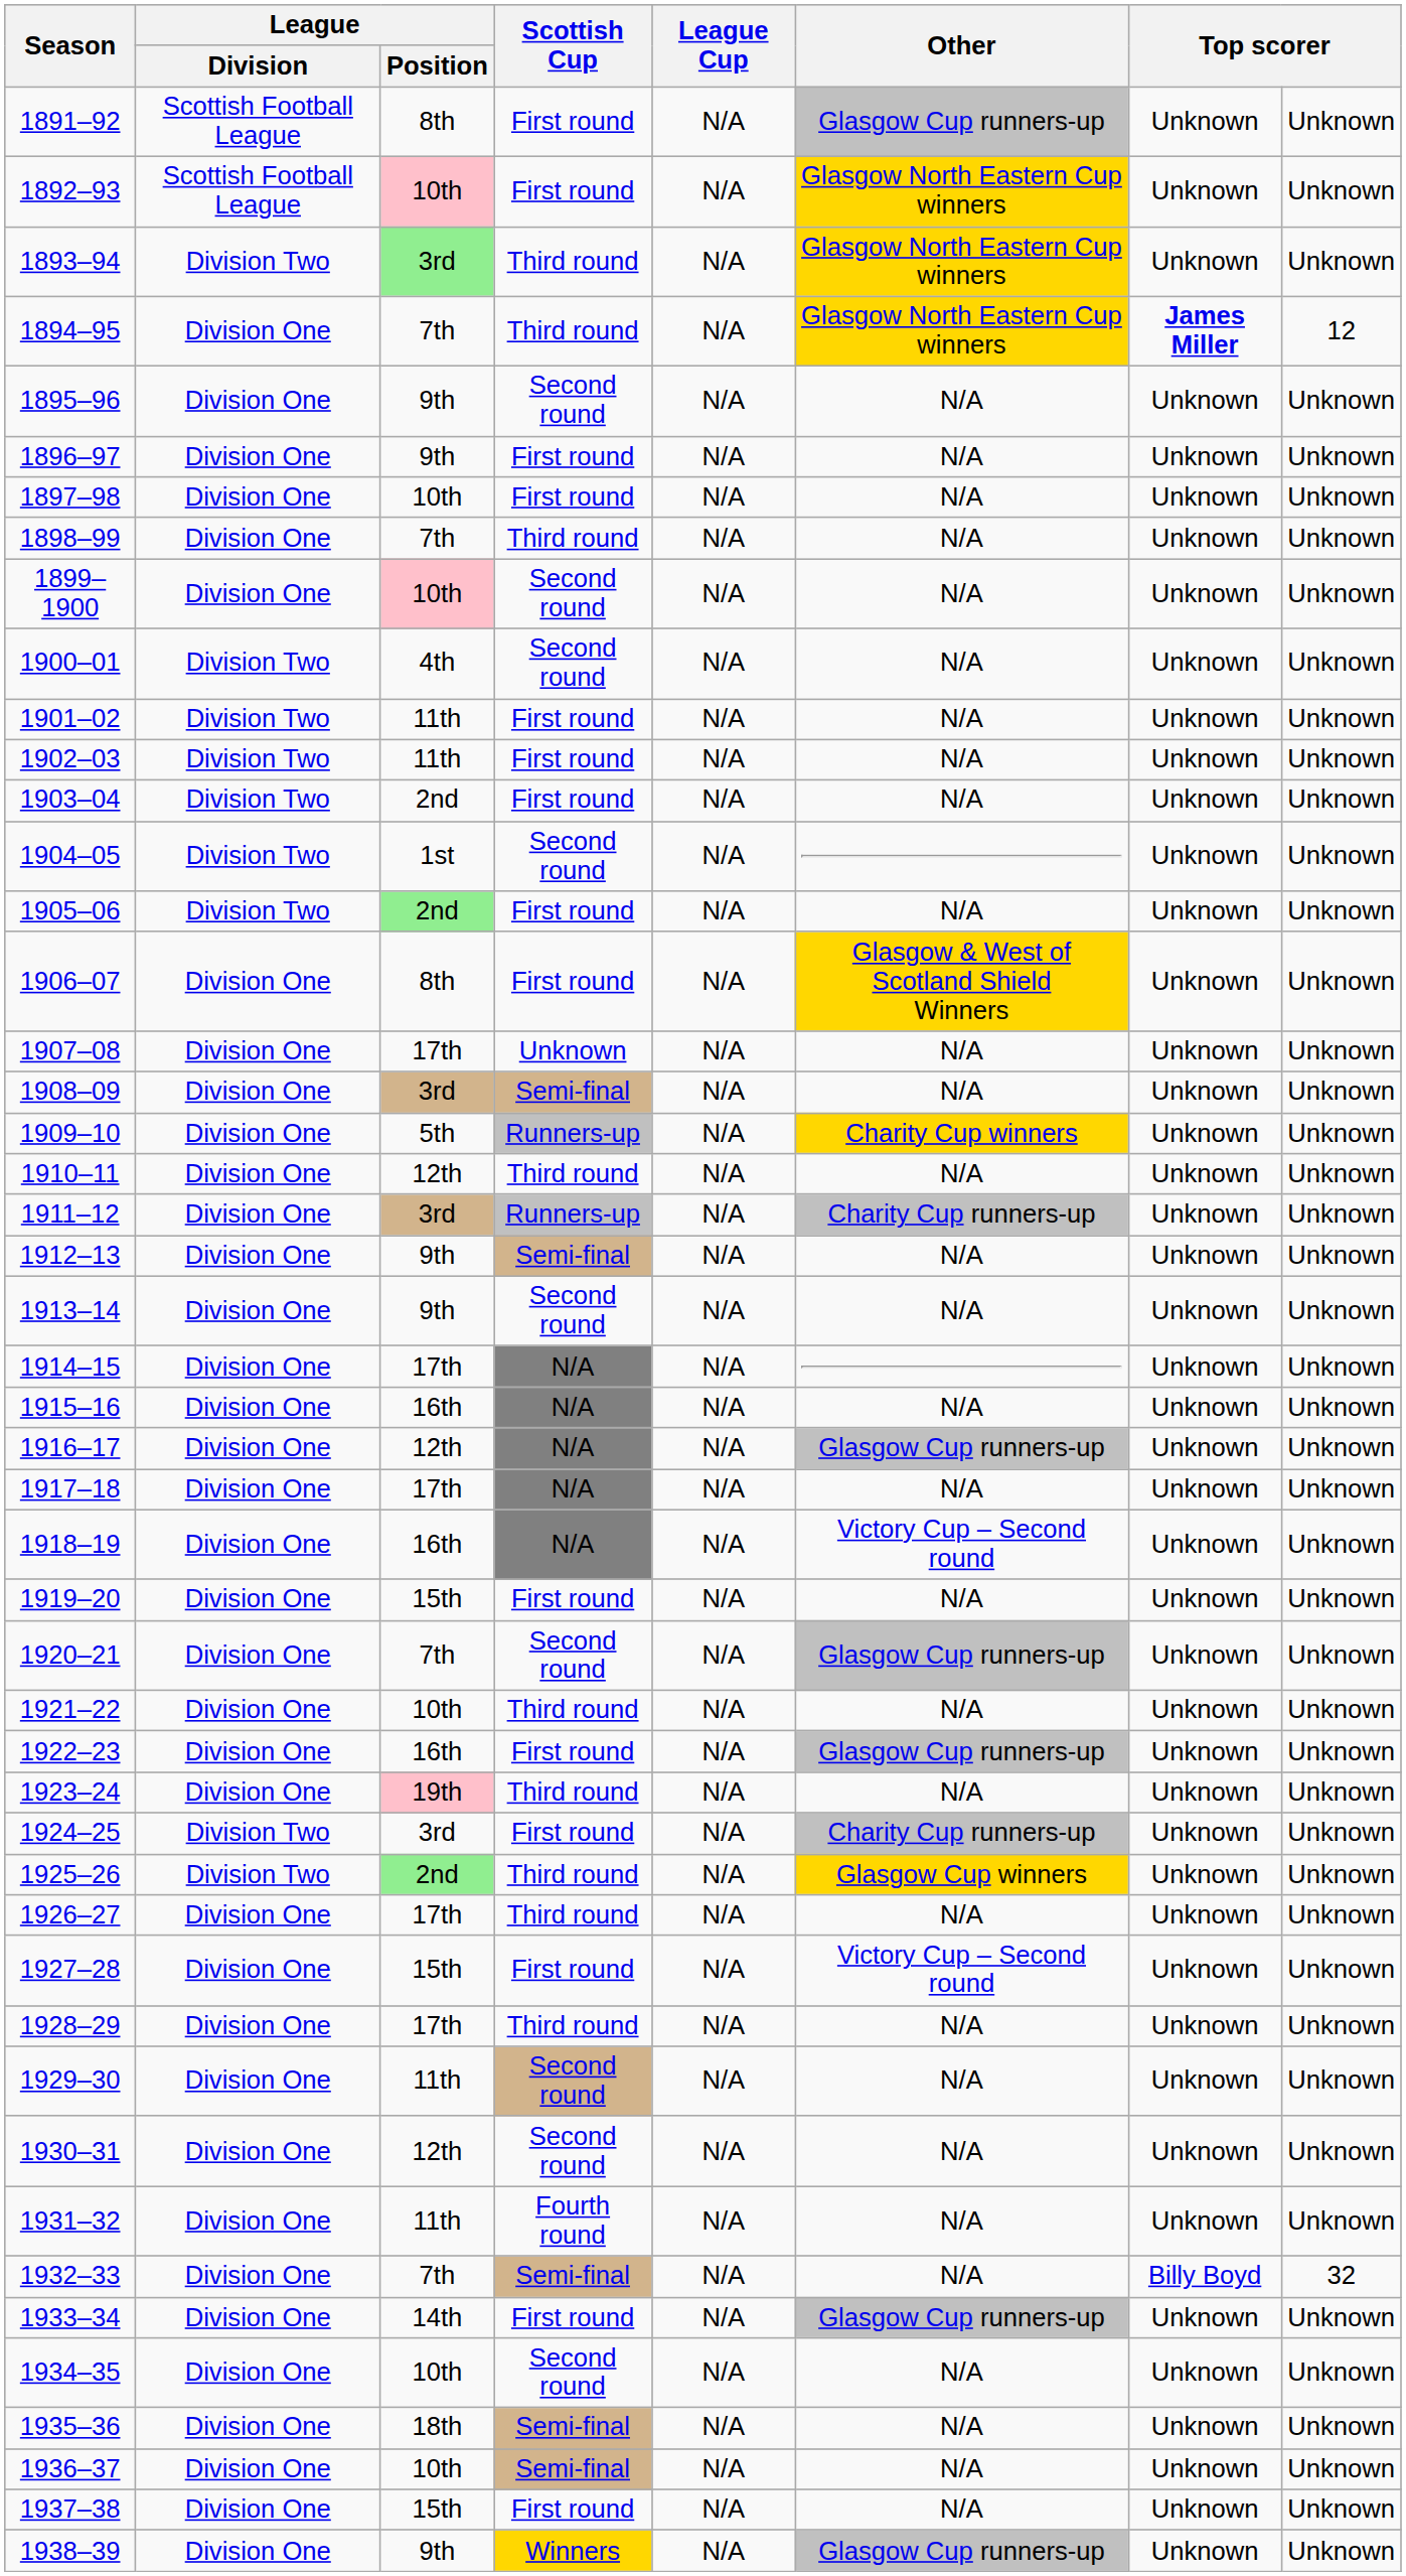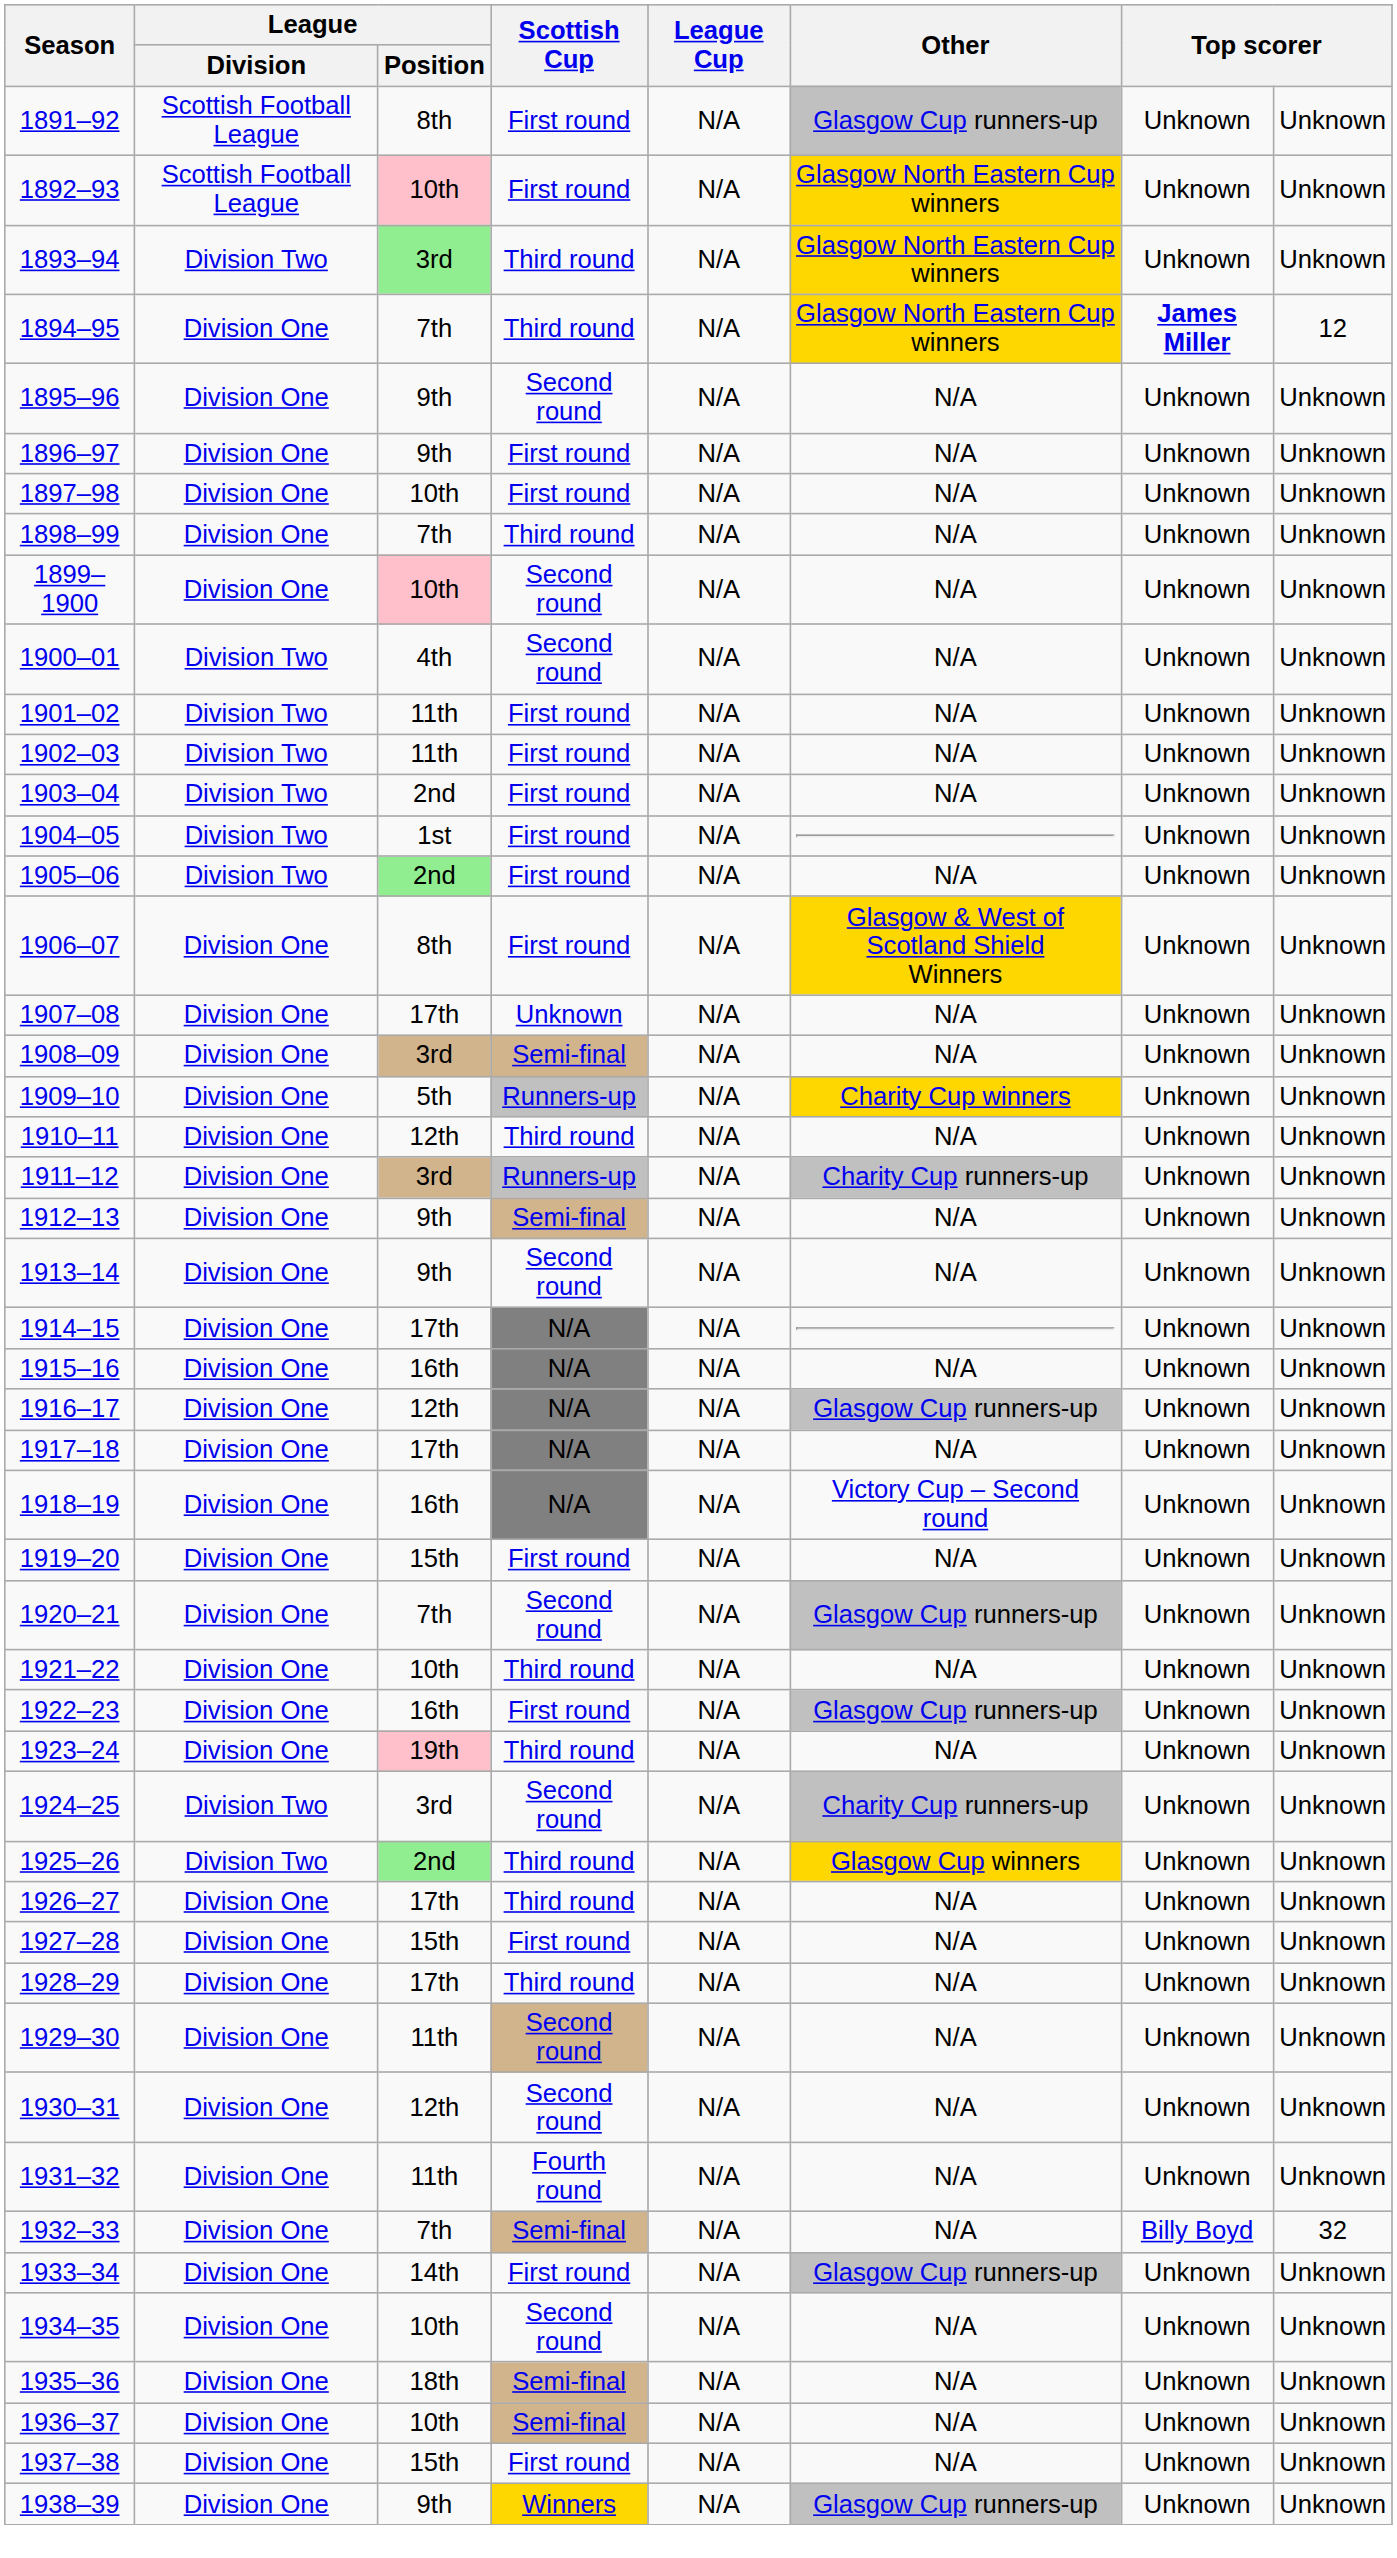1904–05 | Scottish Cup: Second round -> First round
1924–25 | Scottish Cup: First round -> Second round
1927–28 | Other: Victory Cup – Second round -> N/A
